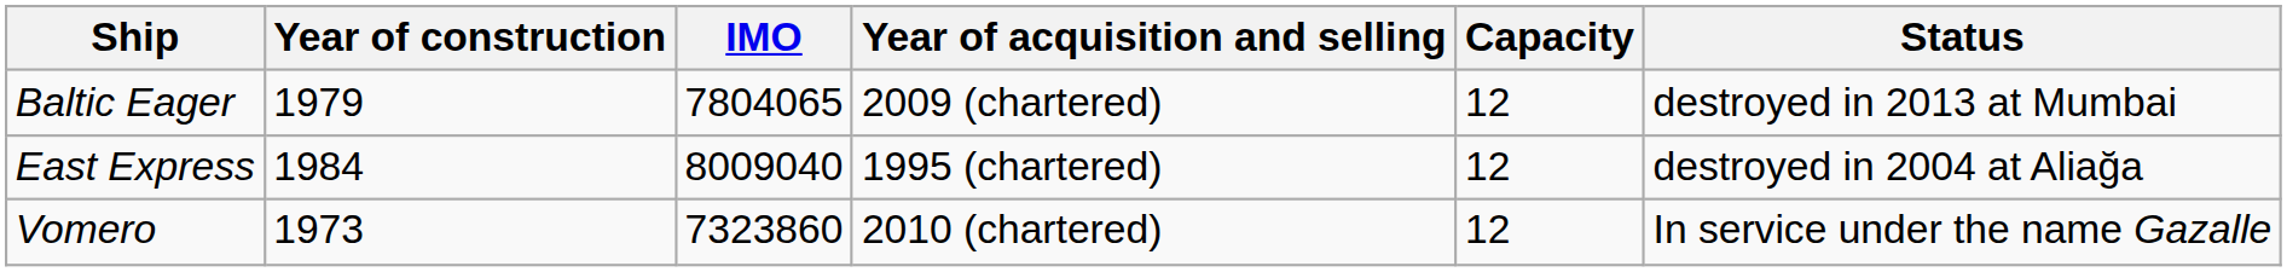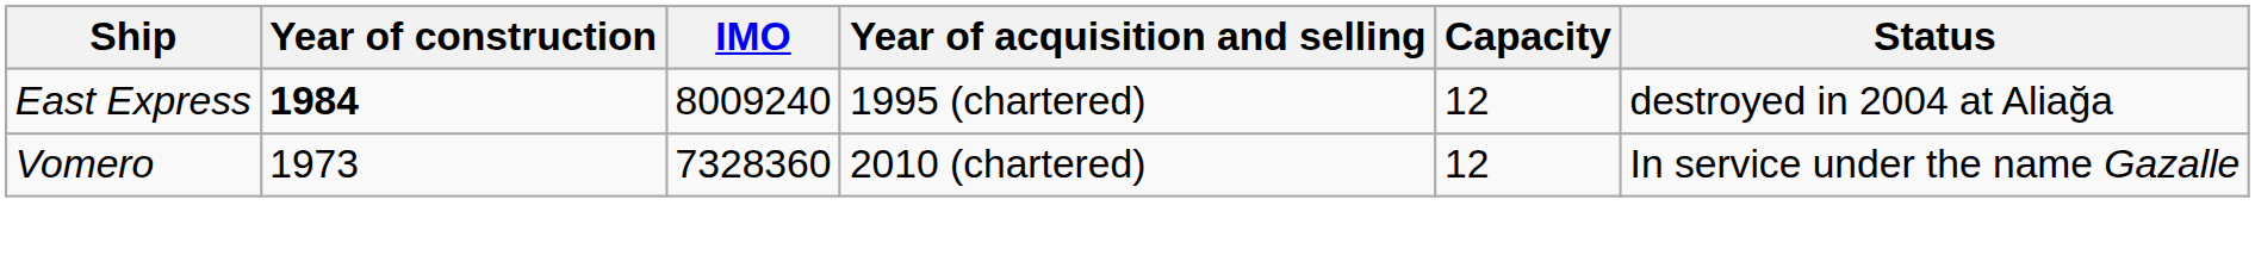- row: Baltic Eager | 1979 | 7804065 | 2009 (chartered) | 12 | destroyed in 2013 at Mumbai
East Express | Year of construction: normal -> bold
East Express | IMO: 8009040 -> 8009240
Vomero | IMO: 7323860 -> 7328360
